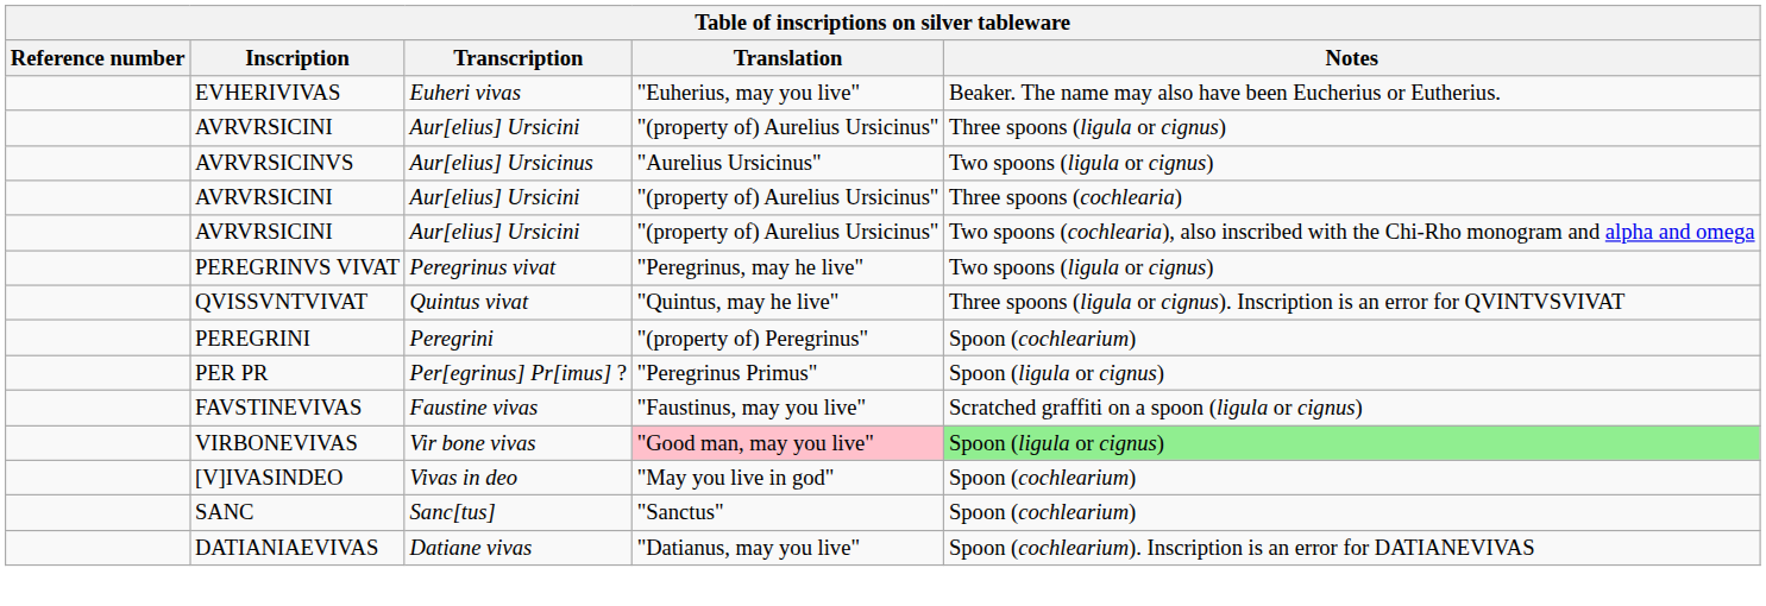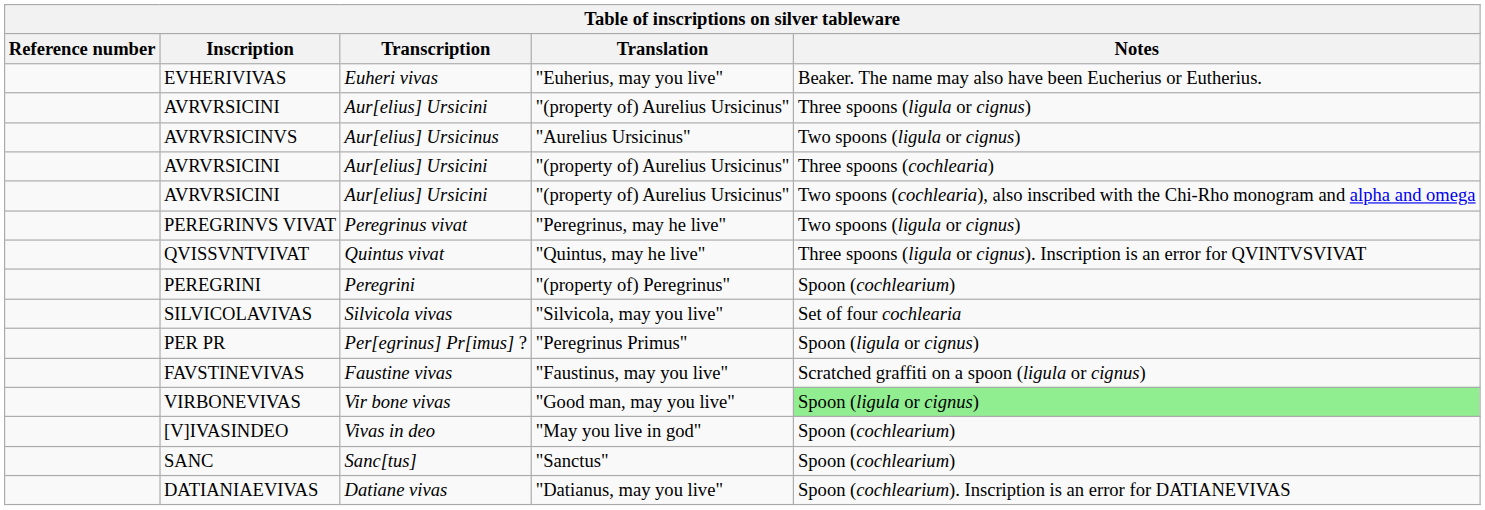+ row: SILVICOLAVIVAS | Silvicola vivas | "Silvicola, may you live" | Set of four cochlearia
VIRBONEVIVAS | Translation: pink background -> no background
